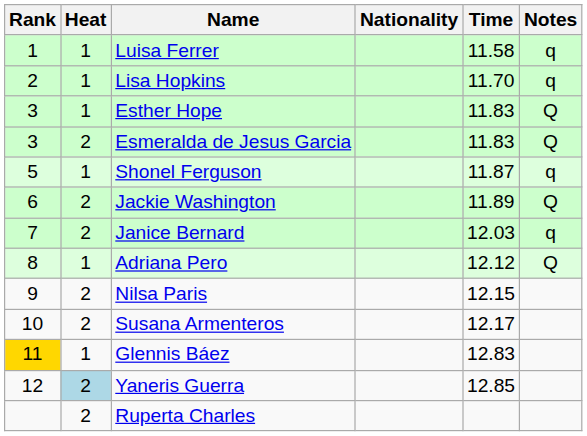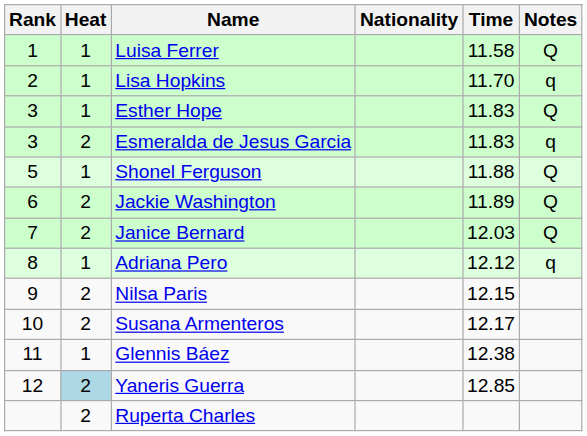Luisa Ferrer | Notes: q -> Q
Esmeralda de Jesus Garcia | Notes: Q -> q
Shonel Ferguson | Time: 11.87 -> 11.88
Shonel Ferguson | Notes: q -> Q
Janice Bernard | Notes: q -> Q
Adriana Pero | Notes: Q -> q
Glennis Báez | Rank: gold background -> no background
Glennis Báez | Time: 12.83 -> 12.38
